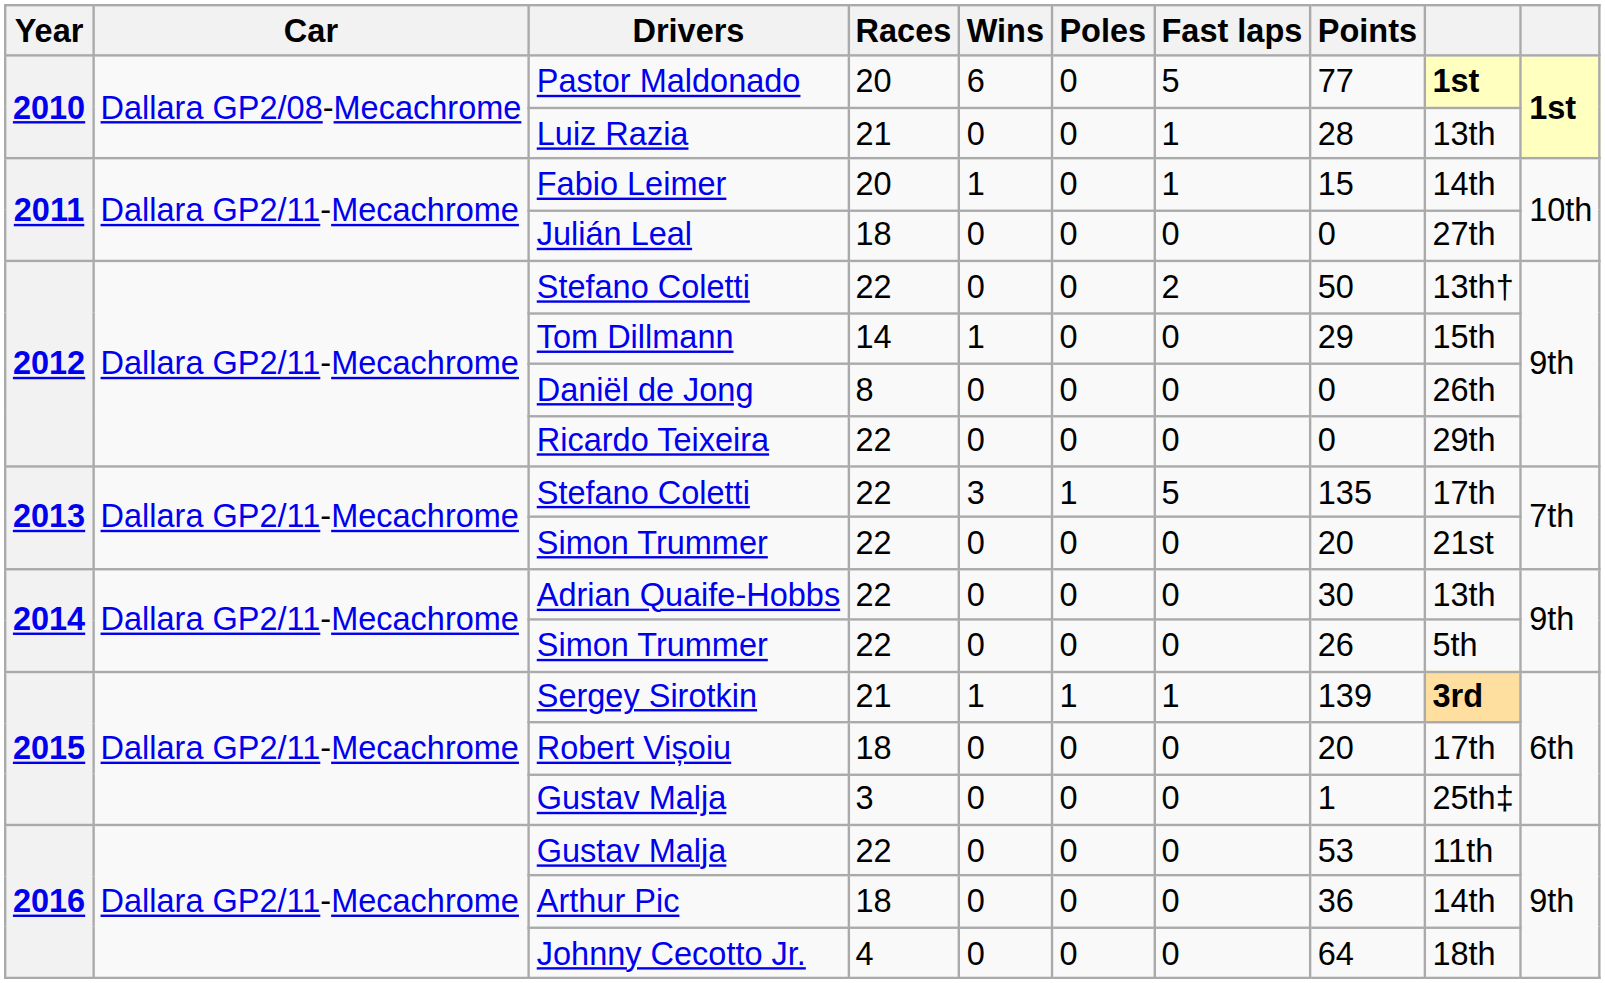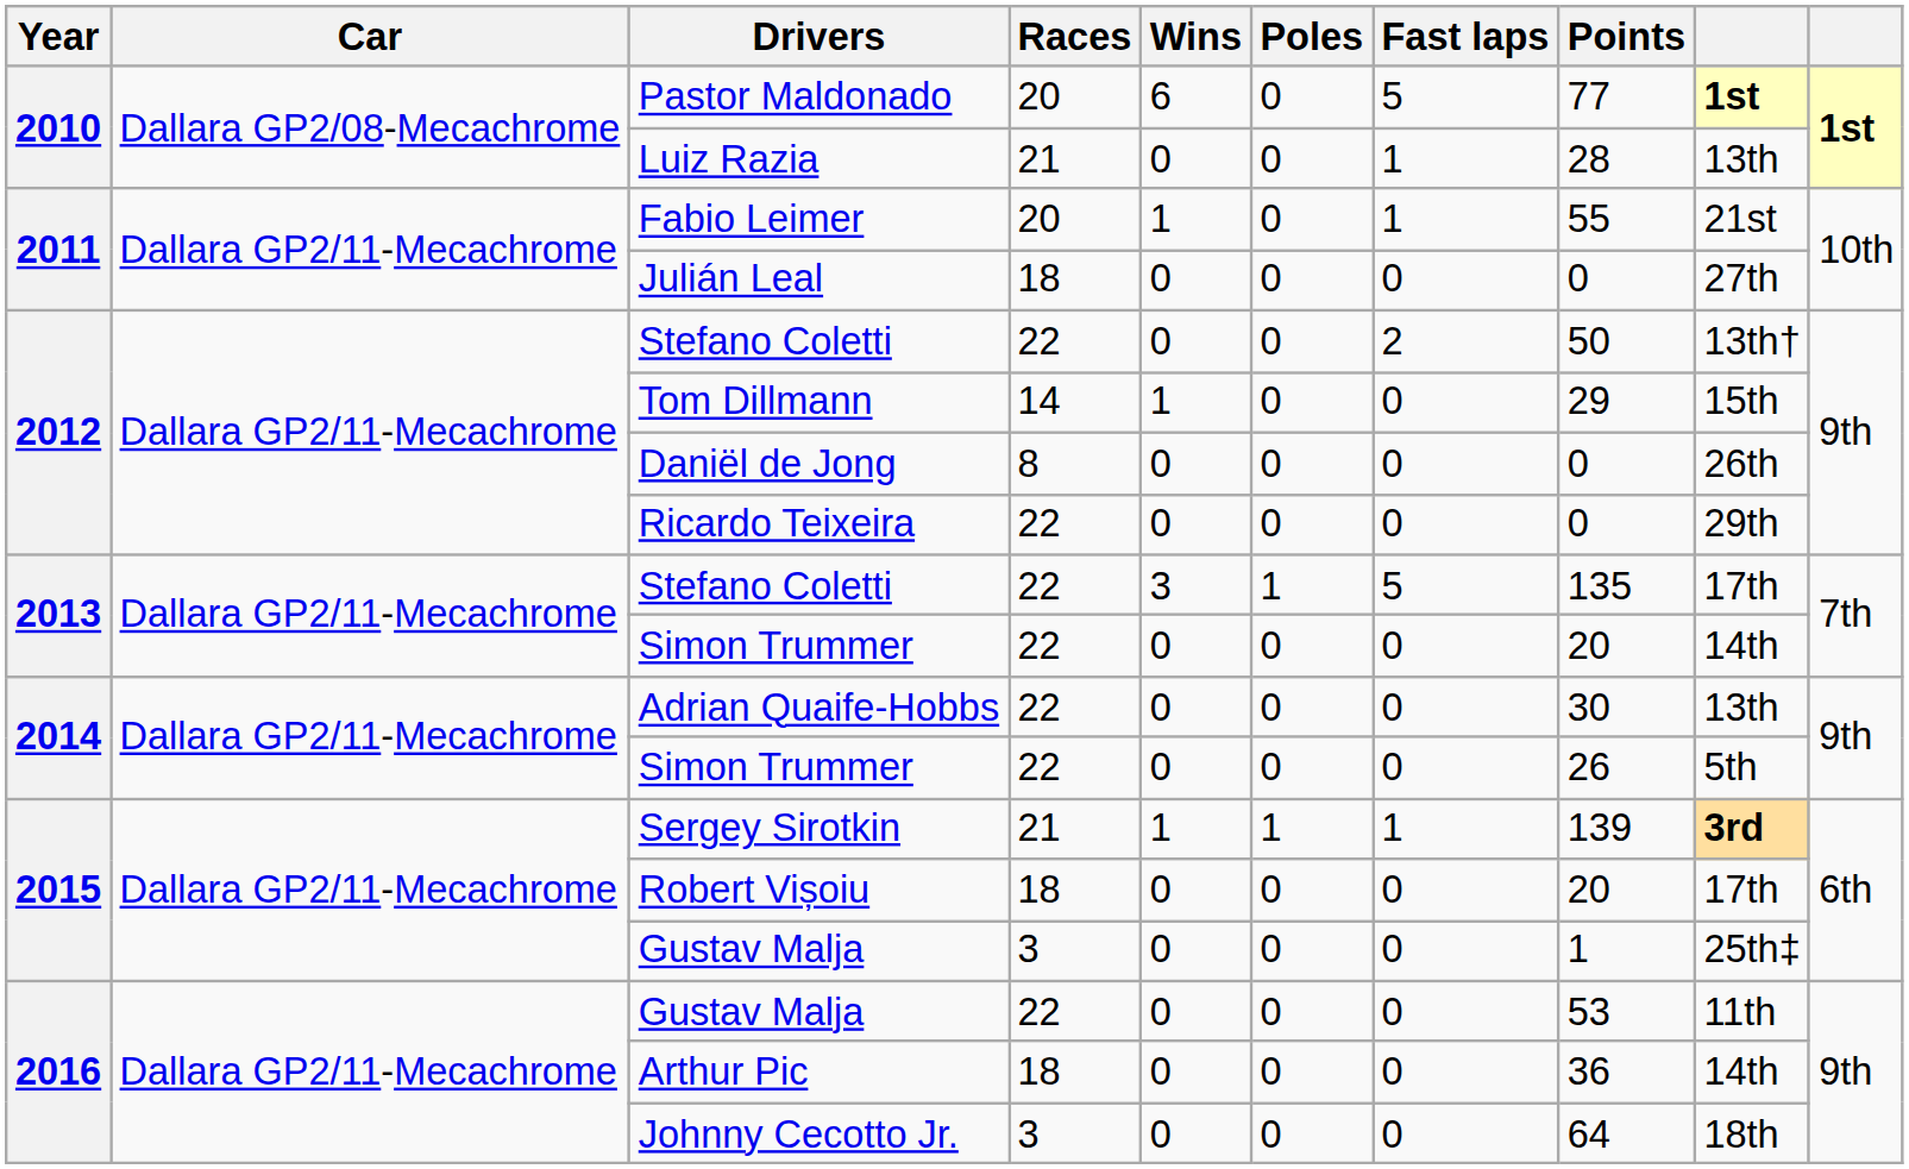Fabio Leimer | Points: 15 -> 55
Fabio Leimer | column 9: 14th -> 21st
2013 / Simon Trummer | column 9: 21st -> 14th
Johnny Cecotto Jr. | Races: 4 -> 3
